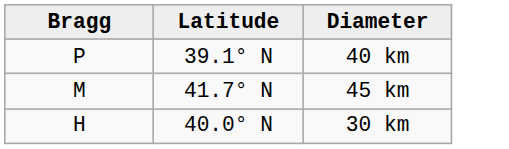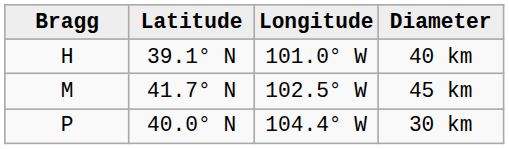+ column: Longitude | 101.0° W | 102.5° W | 104.4° W
40 km | Bragg: P -> H
30 km | Bragg: H -> P
